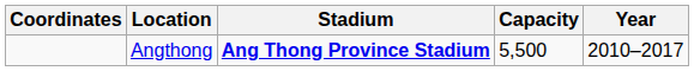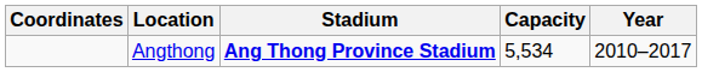Angthong | Capacity: 5,500 -> 5,534
